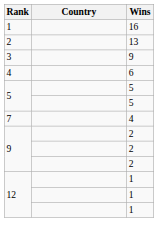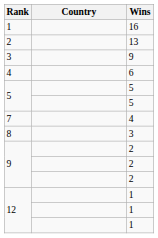+ row: 8 | 3
